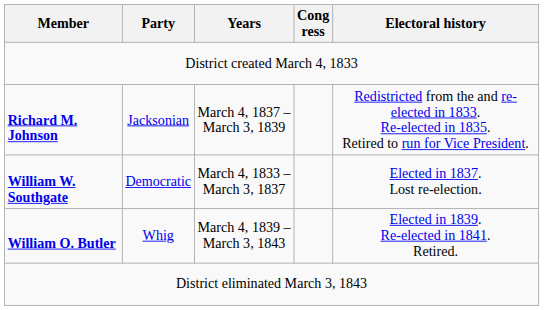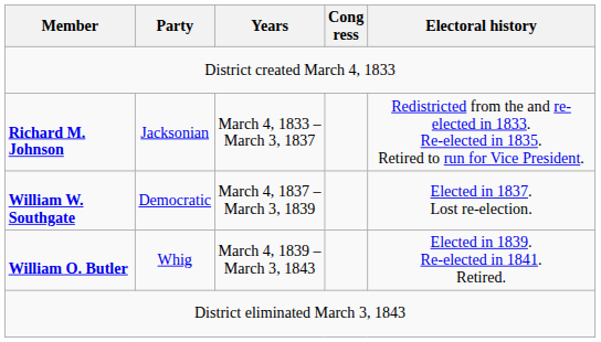Richard M. Johnson | Years: March 4, 1837 – March 3, 1839 -> March 4, 1833 – March 3, 1837
William W. Southgate | Years: March 4, 1833 – March 3, 1837 -> March 4, 1837 – March 3, 1839
